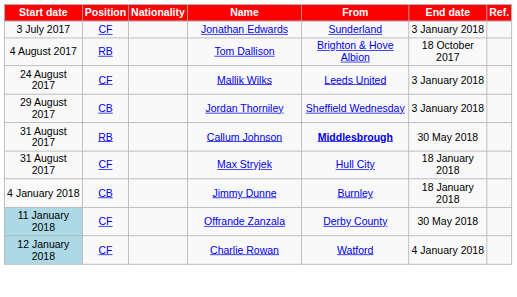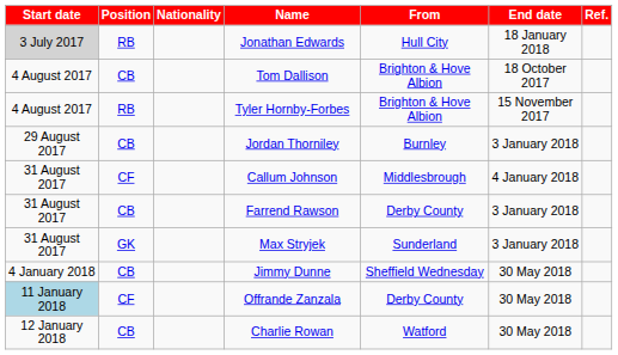Jonathan Edwards | Start date: no background -> lightgrey background
Jonathan Edwards | Position: CF -> RB
Jonathan Edwards | From: Sunderland -> Hull City
Jonathan Edwards | End date: 3 January 2018 -> 18 January 2018
Tom Dallison | Position: RB -> CB
+ row: 4 August 2017 | RB | Tyler Hornby-Forbes | Brighton & Hove Albion | 15 November 2017
- row: 24 August 2017 | CF | Mallik Wilks | Leeds United | 3 January 2018
Jordan Thorniley | From: Sheffield Wednesday -> Burnley
Callum Johnson | Position: RB -> CF
Callum Johnson | From: bold -> normal
Callum Johnson | End date: 30 May 2018 -> 4 January 2018
+ row: 31 August 2017 | CB | Farrend Rawson | Derby County | 3 January 2018
Max Stryjek | Position: CF -> GK
Max Stryjek | From: Hull City -> Sunderland
Max Stryjek | End date: 18 January 2018 -> 3 January 2018
Jimmy Dunne | From: Burnley -> Sheffield Wednesday
Jimmy Dunne | End date: 18 January 2018 -> 30 May 2018
Charlie Rowan | Start date: lightblue background -> no background
Charlie Rowan | Position: CF -> CB
Charlie Rowan | End date: 4 January 2018 -> 30 May 2018
